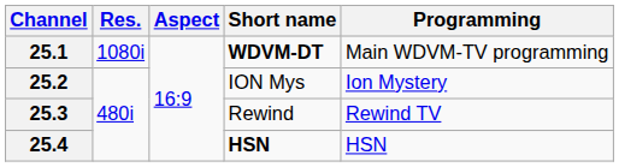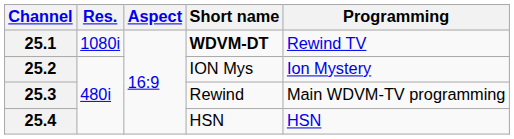25.1 | Programming: Main WDVM-TV programming -> Rewind TV
25.3 | Programming: Rewind TV -> Main WDVM-TV programming
25.4 | Short name: bold -> normal
